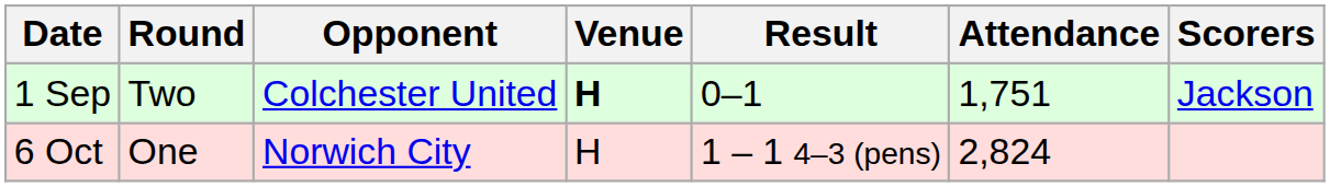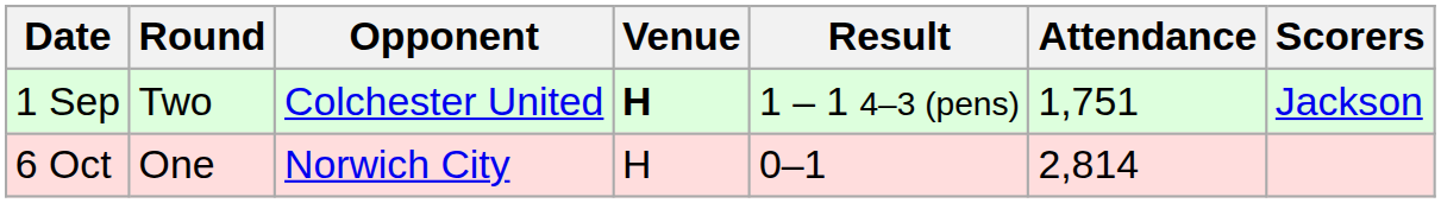1 Sep | Result: 0–1 -> 1 – 1 4–3 (pens)
6 Oct | Result: 1 – 1 4–3 (pens) -> 0–1
6 Oct | Attendance: 2,824 -> 2,814
